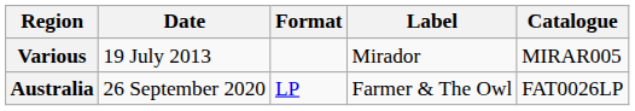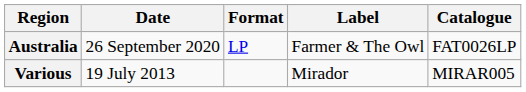rows swapped: Various <-> Australia
